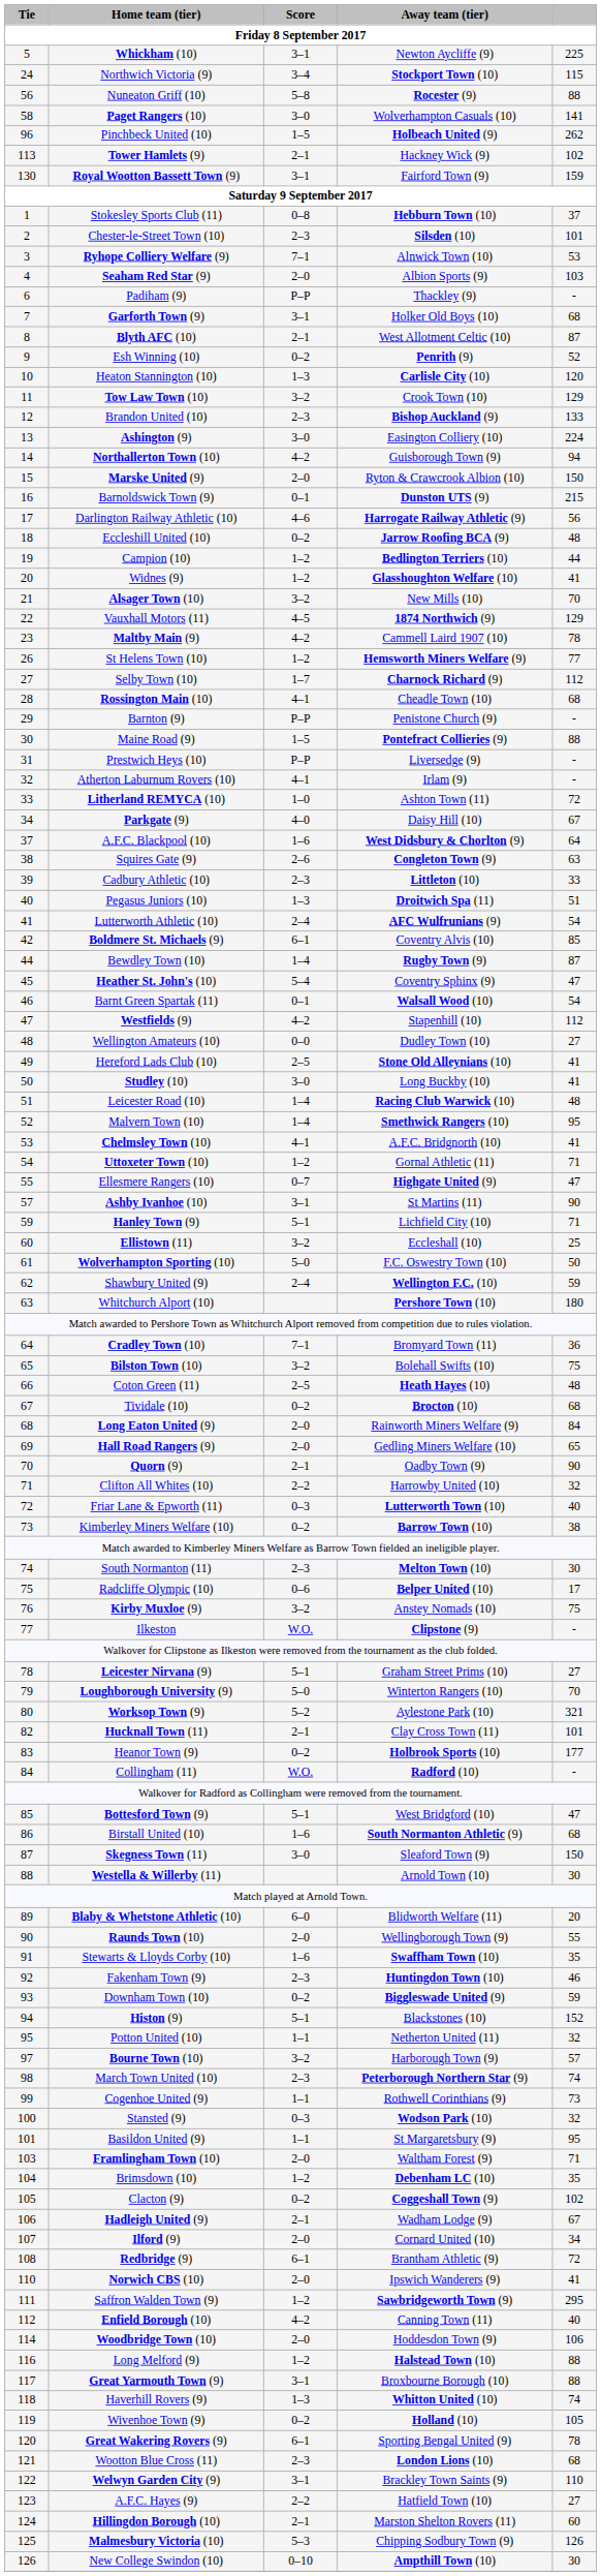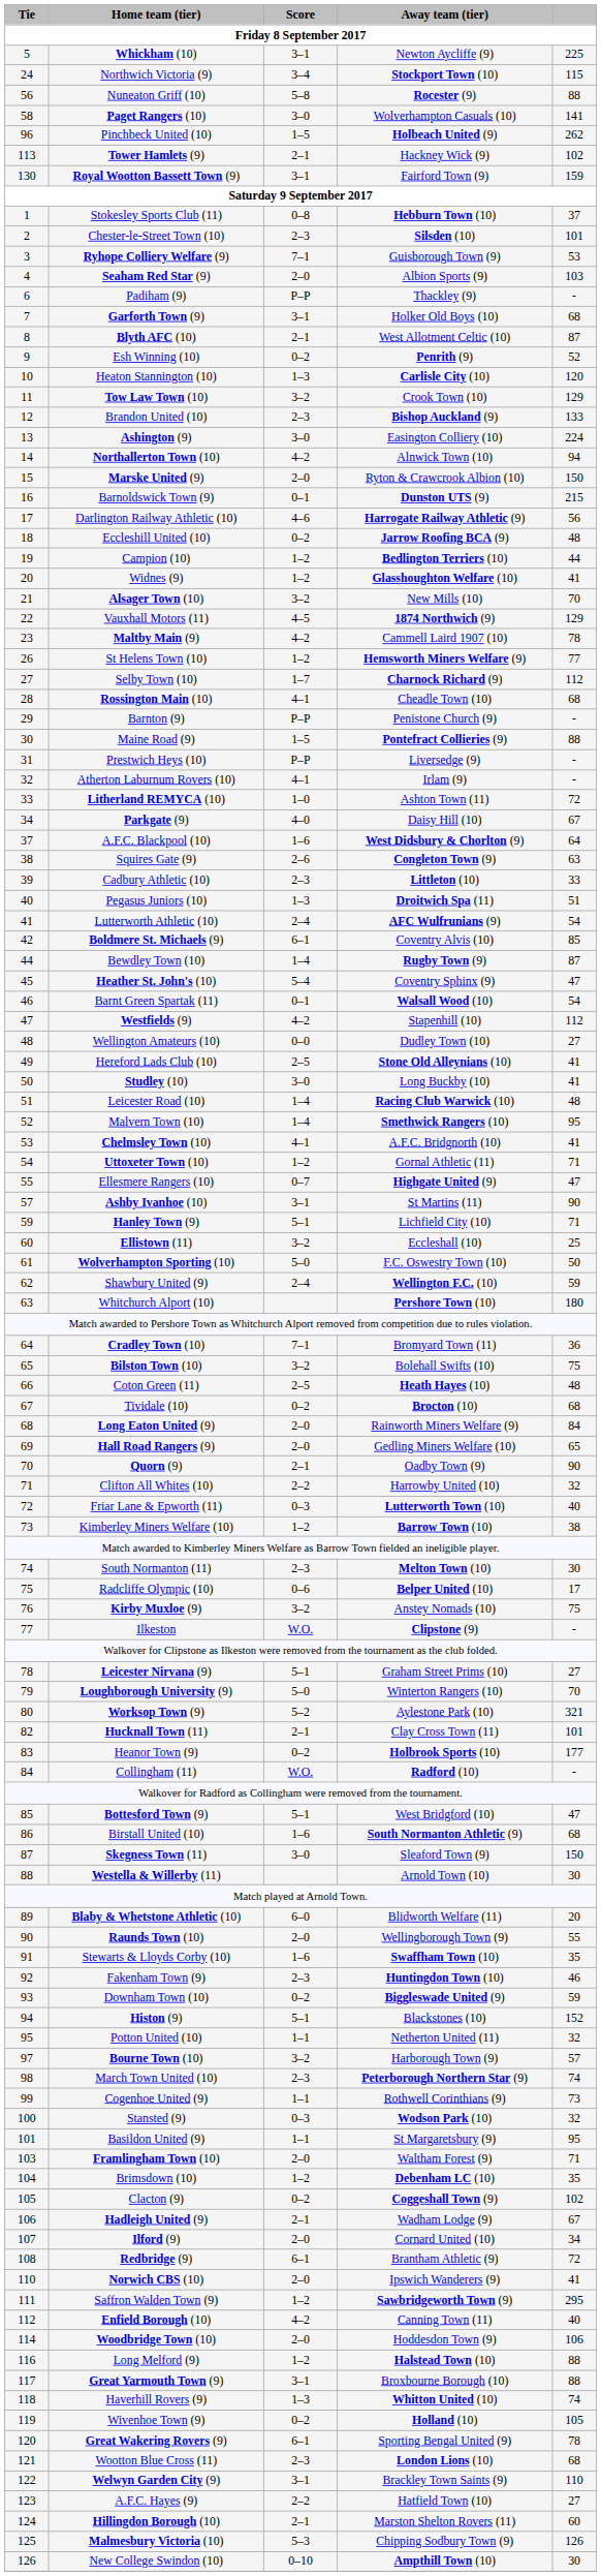Ryhope Colliery Welfare (9) | Away team (tier): Alnwick Town (10) -> Guisborough Town (9)
Northallerton Town (10) | Away team (tier): Guisborough Town (9) -> Alnwick Town (10)
Kimberley Miners Welfare (10) | Score: 0–2 -> 1–2
